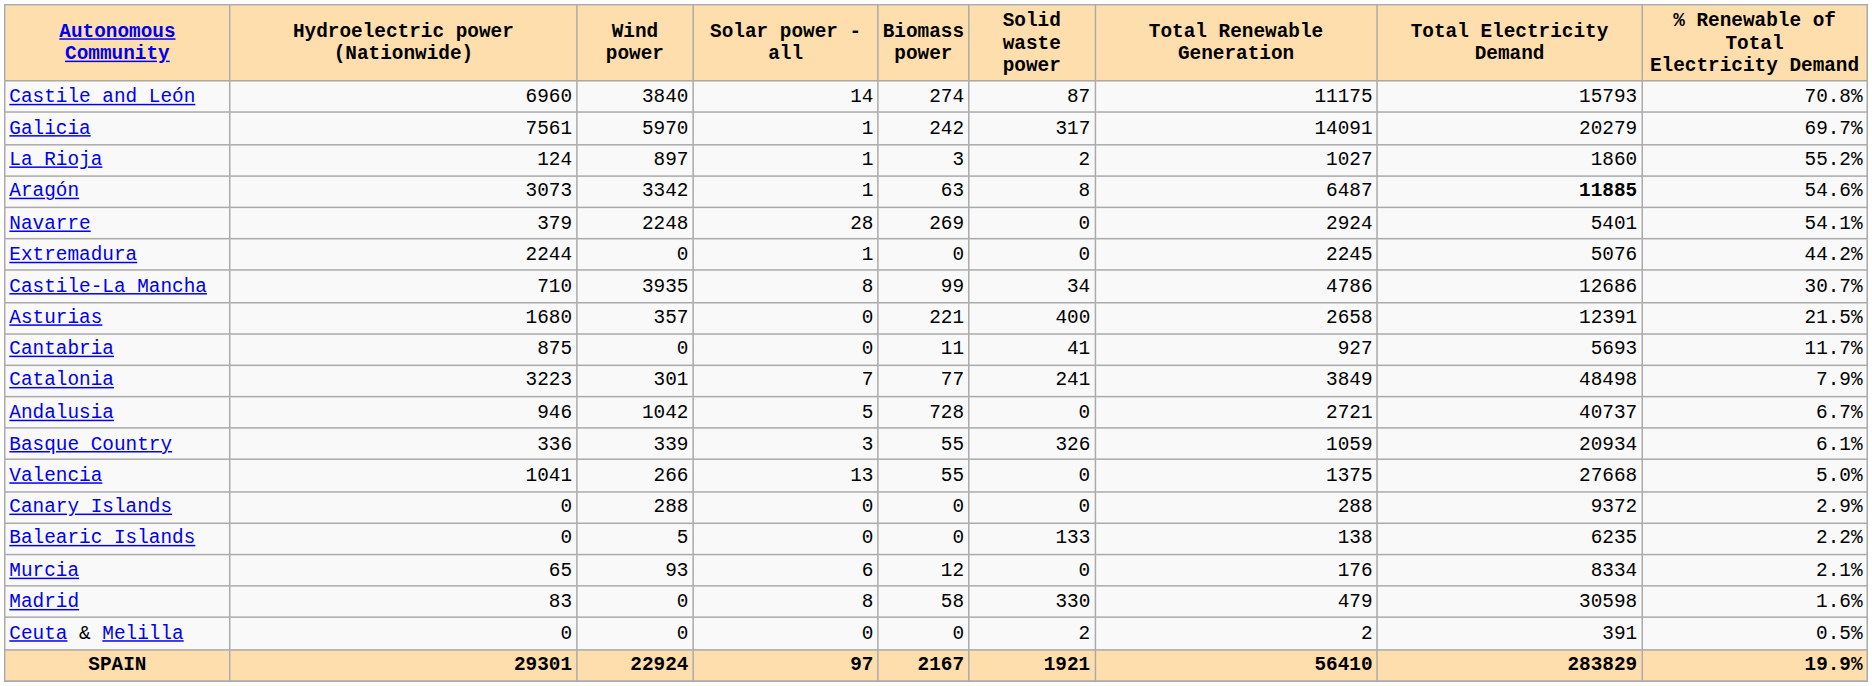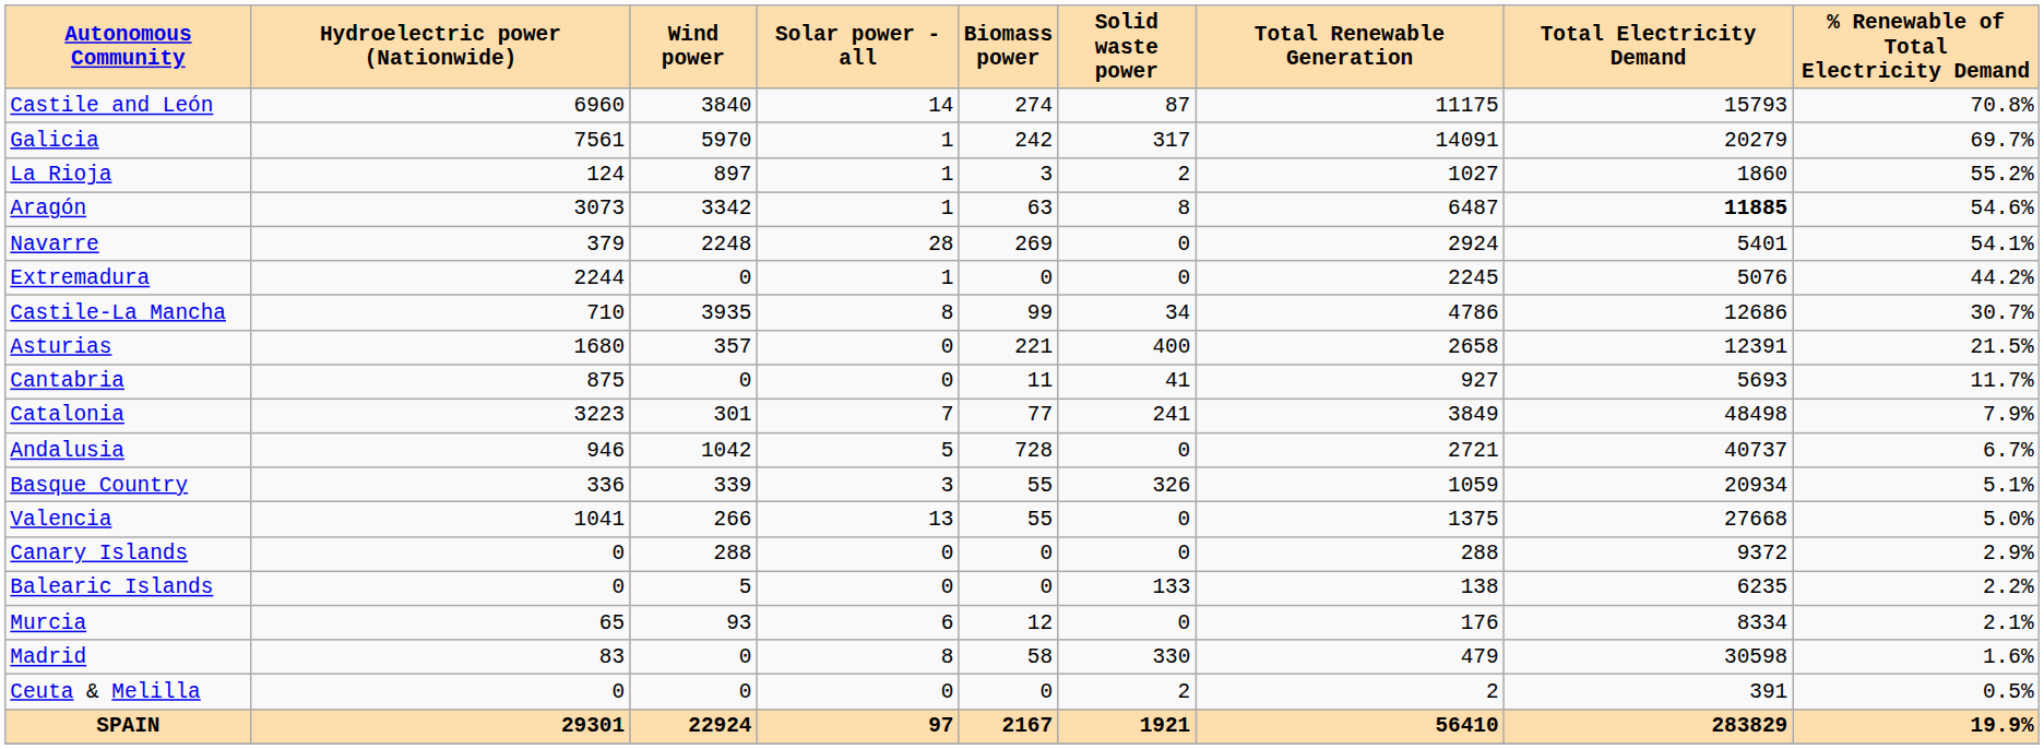Basque Country | % Renewable of Total Electricity Demand: 6.1% -> 5.1%
